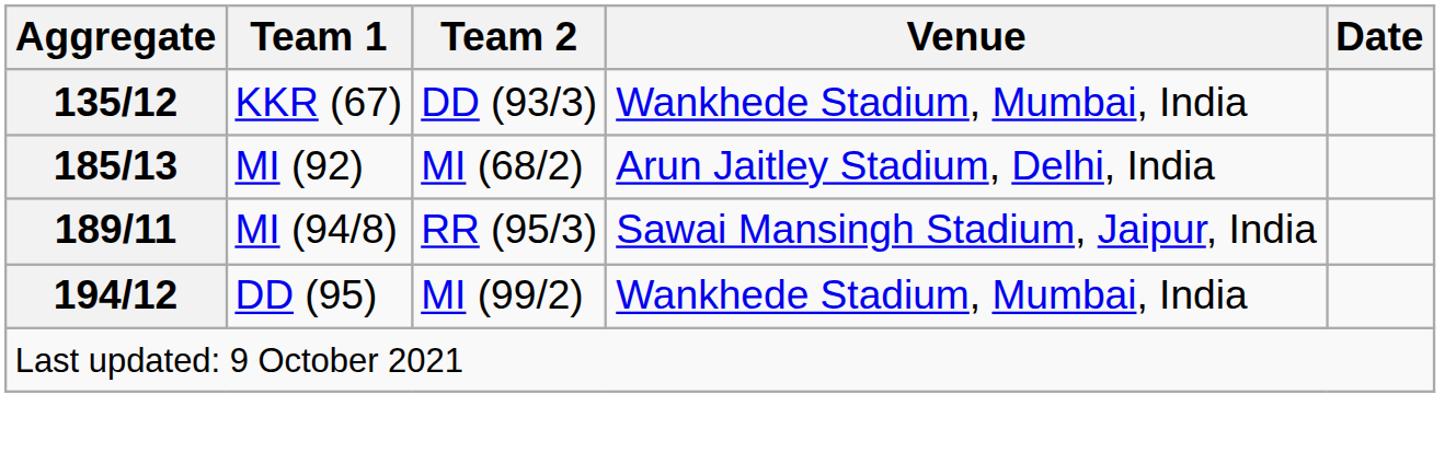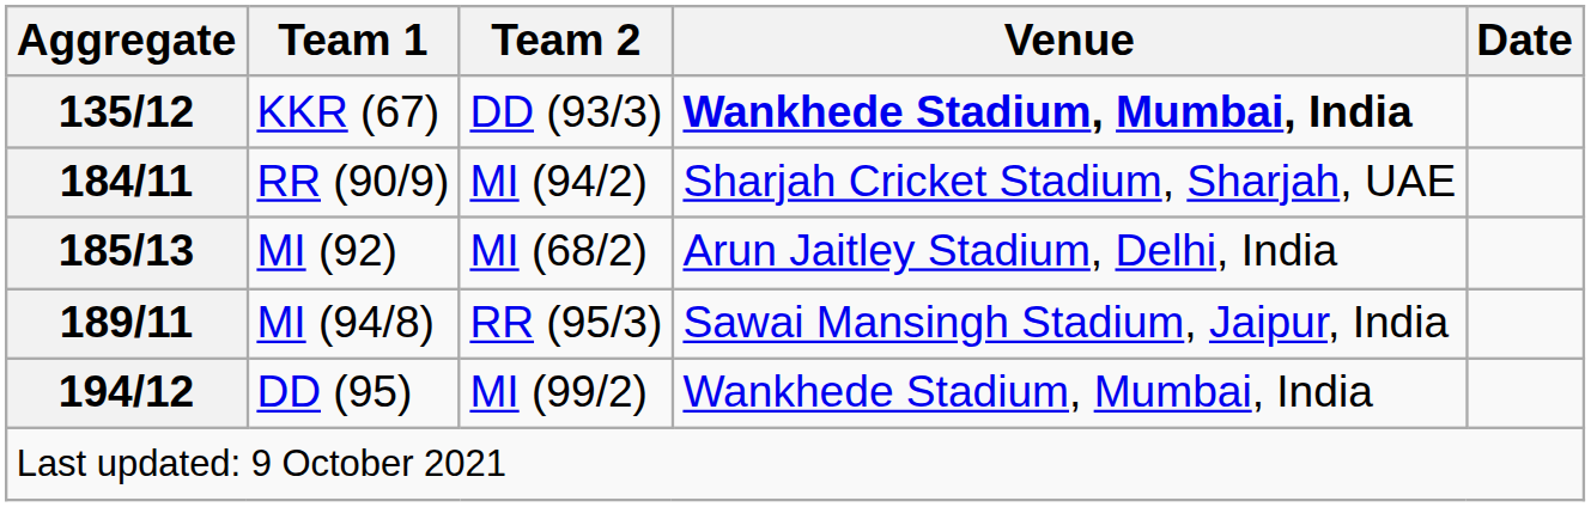KKR (67) | Venue: normal -> bold
+ row: 184/11 | RR (90/9) | MI (94/2) | Sharjah Cricket Stadium, Sharjah, UAE
